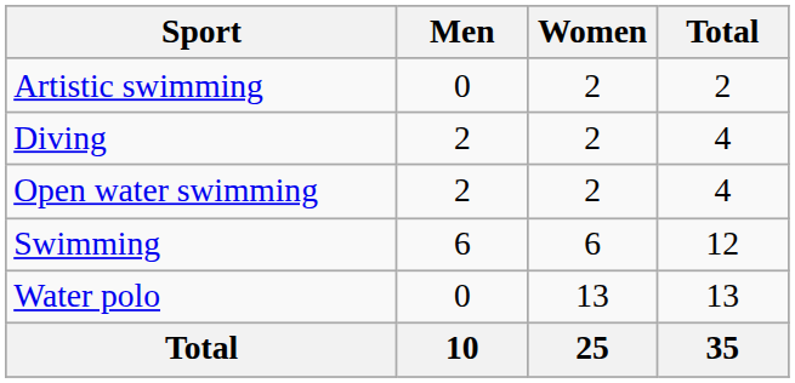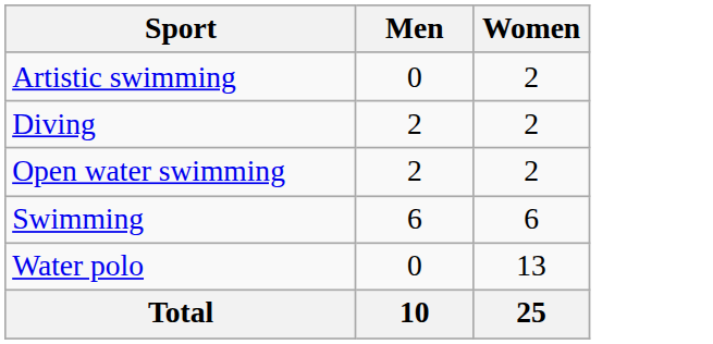- column: Total | 2 | 4 | 4 | 12 | 13 | 35
